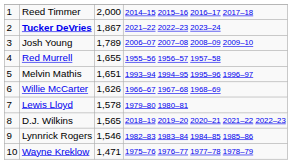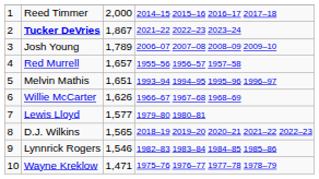Red Murrell | column 3: 1,655 -> 1,657
Lewis Lloyd | column 3: 1,578 -> 1,577
